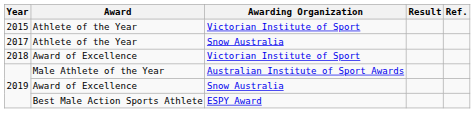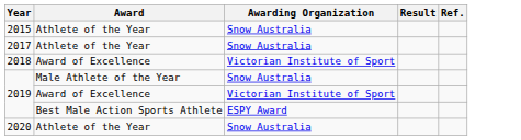2015 | Awarding Organization: Victorian Institute of Sport -> Snow Australia
2019 / Male Athlete of the Year | Awarding Organization: Australian Institute of Sport Awards -> Snow Australia
2019 / Award of Excellence | Awarding Organization: Snow Australia -> Victorian Institute of Sport
+ row: 2020 | Athlete of the Year | Snow Australia
